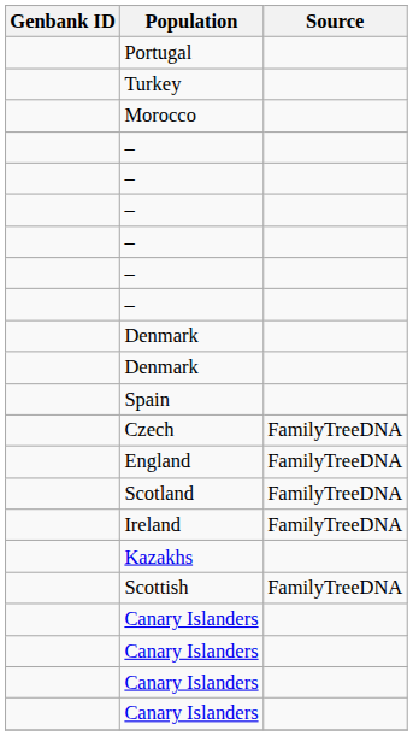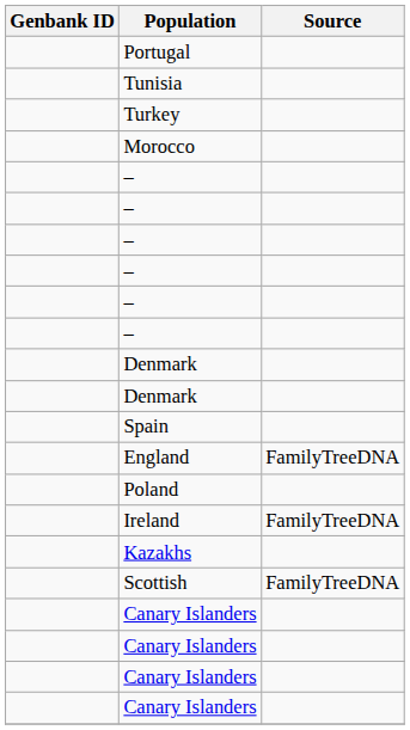+ row: Tunisia
- row: Czech | FamilyTreeDNA
+ row: Poland
- row: Scotland | FamilyTreeDNA
